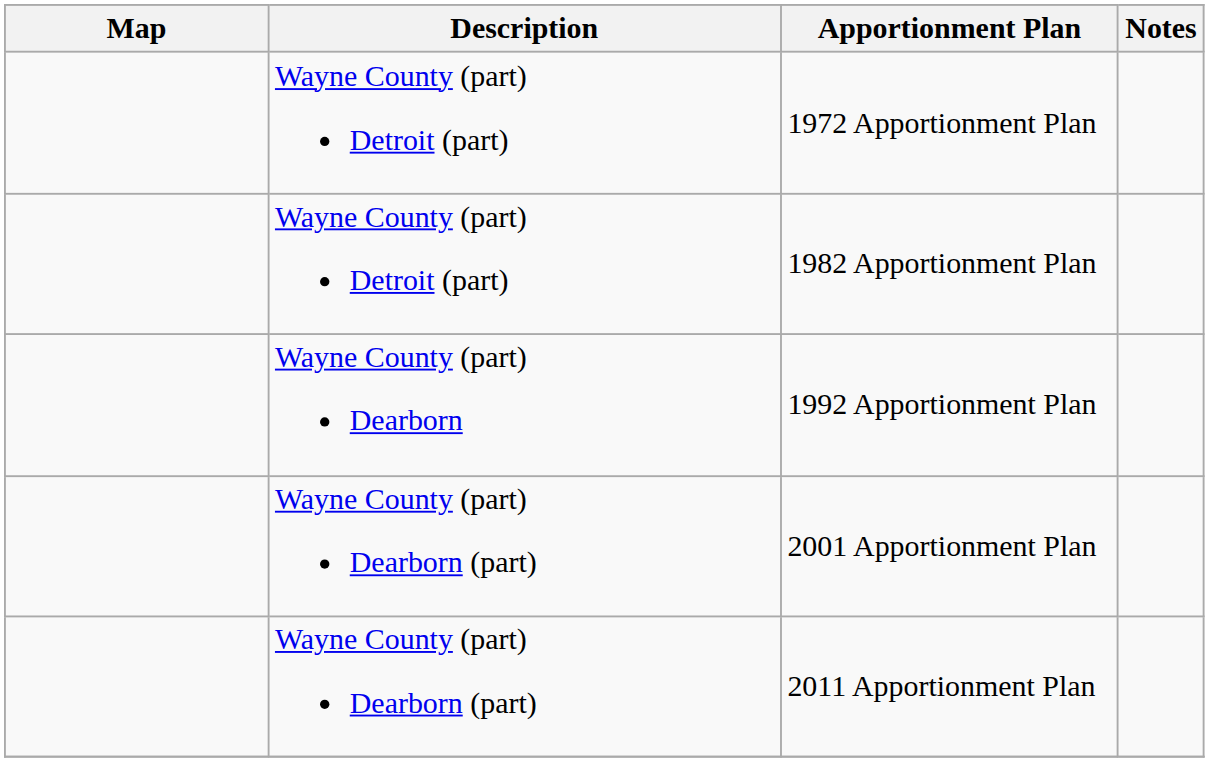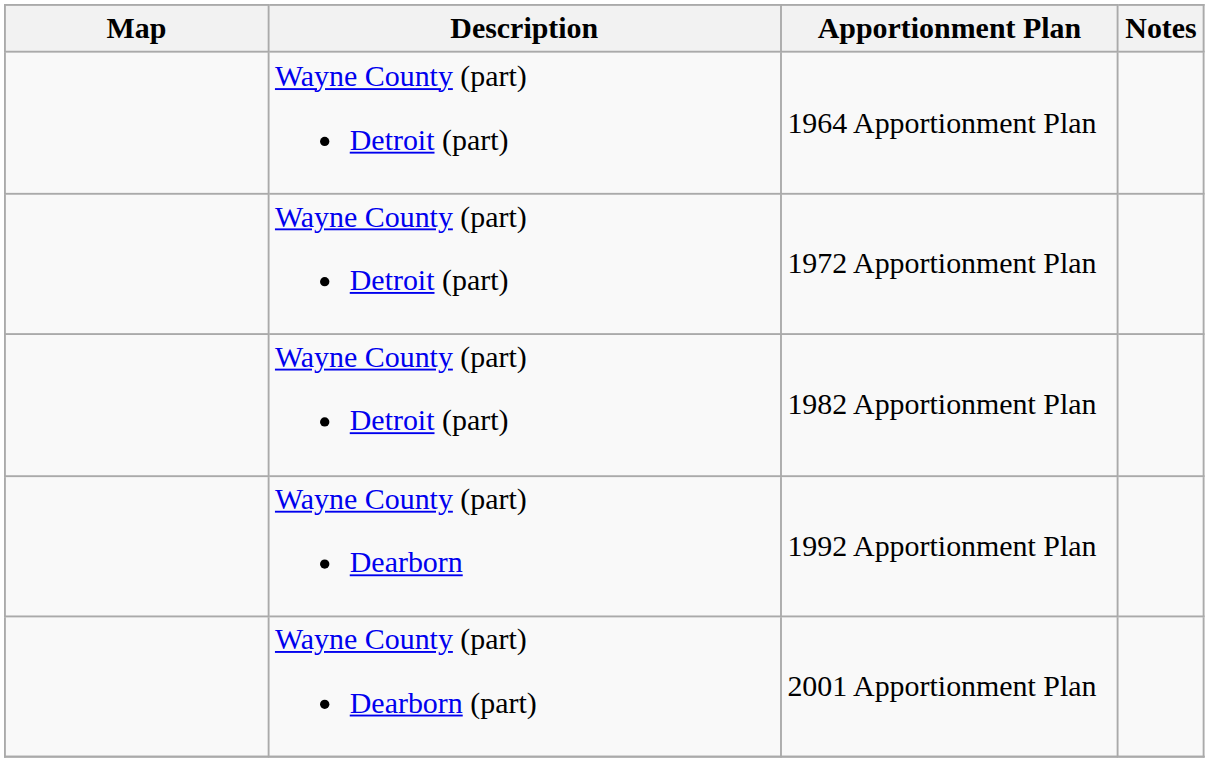+ row: Wayne County (part) Detroit (part) | 1964 Apportionment Plan
- row: Wayne County (part) Dearborn (part) | 2011 Apportionment Plan
